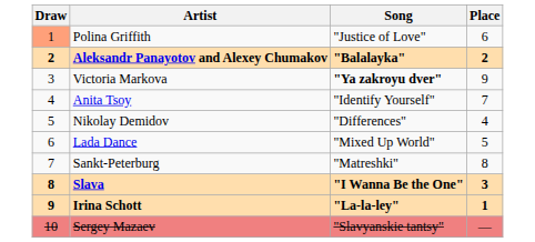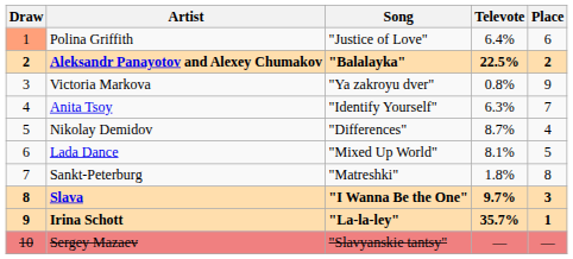+ column: Televote | 6.4% | 22.5% | 0.8% | 6.3% | 8.7% | 8.1% | 1.8% | 9.7% | 35.7% | —
Victoria Markova | Song: bold -> normal
